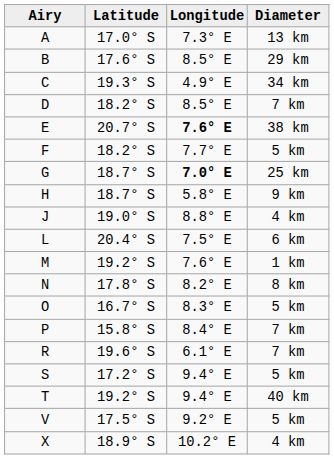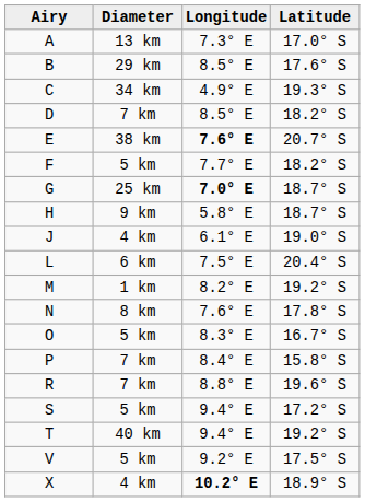columns swapped: Latitude <-> Diameter
J | Longitude: 8.8° E -> 6.1° E
M | Longitude: 7.6° E -> 8.2° E
N | Longitude: 8.2° E -> 7.6° E
R | Longitude: 6.1° E -> 8.8° E
X | Longitude: normal -> bold
